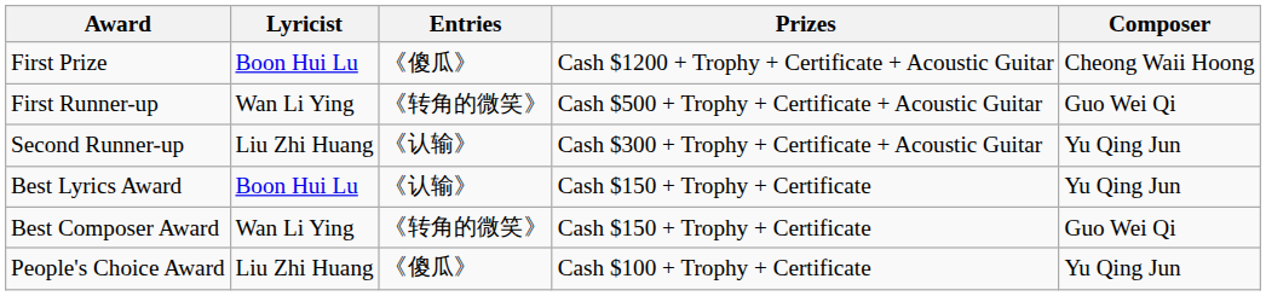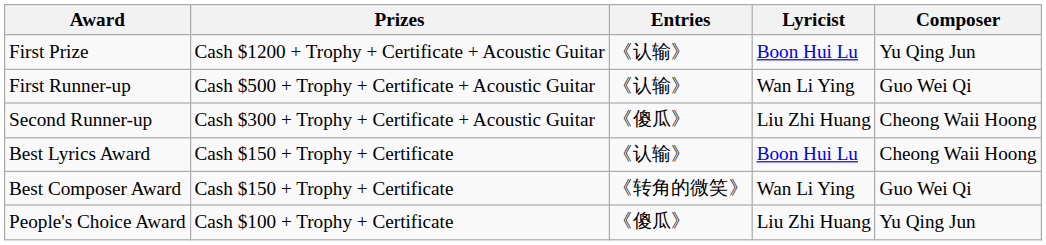columns swapped: Prizes <-> Lyricist
First Prize | Entries: 《傻瓜》 -> 《认输》
First Prize | Composer: Cheong Waii Hoong -> Yu Qing Jun
First Runner-up | Entries: 《转角的微笑》 -> 《认输》
Second Runner-up | Entries: 《认输》 -> 《傻瓜》
Second Runner-up | Composer: Yu Qing Jun -> Cheong Waii Hoong
Best Lyrics Award | Composer: Yu Qing Jun -> Cheong Waii Hoong
